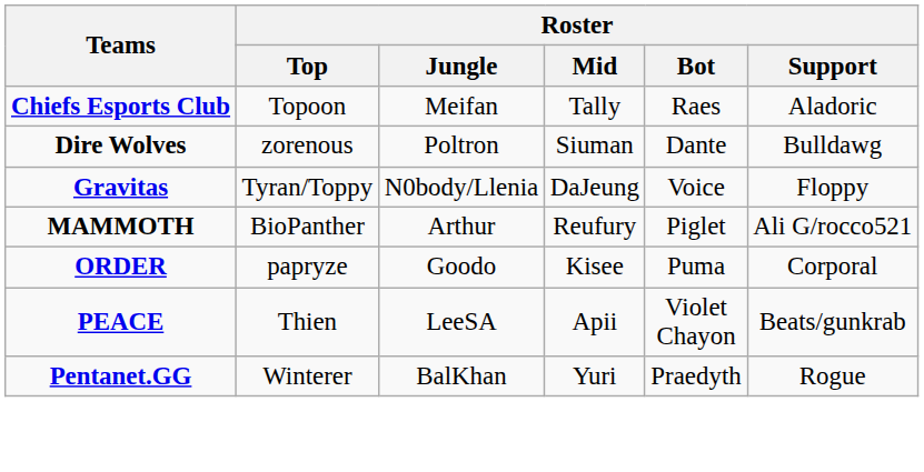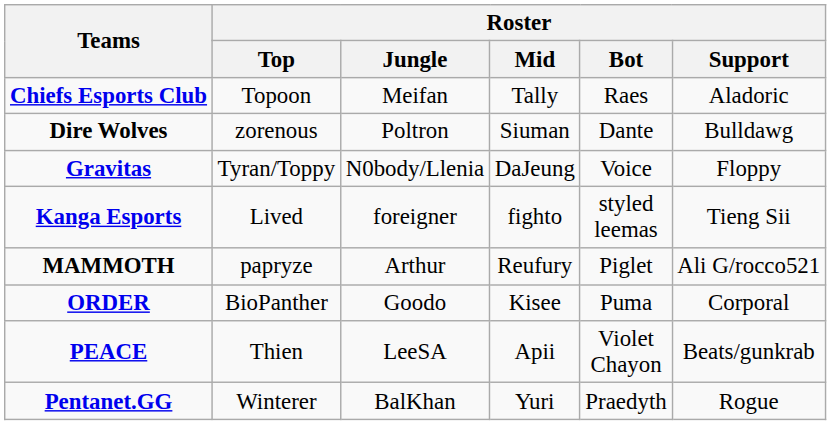+ row: Kanga Esports | Lived | foreigner | fighto | styled leemas | Tieng Sii
MAMMOTH | Roster / Top: BioPanther -> papryze
ORDER | Roster / Top: papryze -> BioPanther
